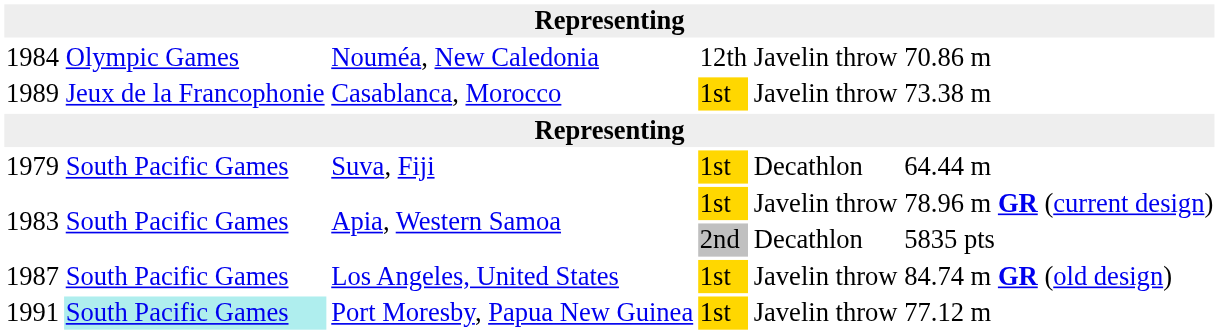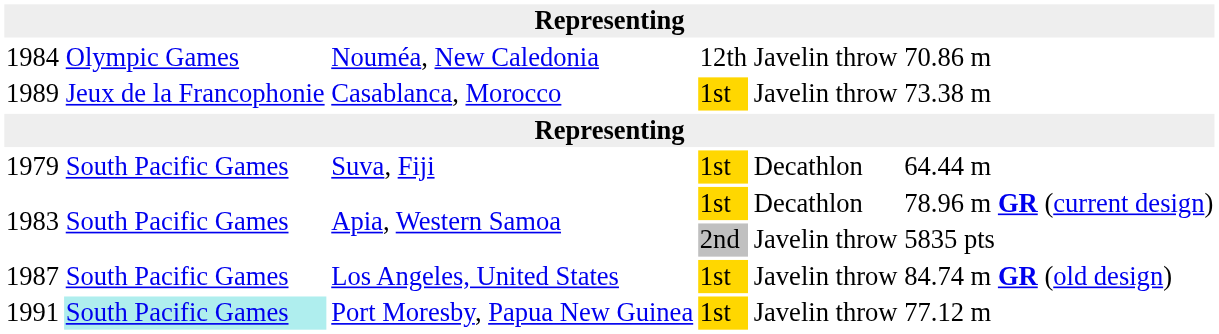1983 / 1st | column 5: Javelin throw -> Decathlon
1983 / 2nd | column 5: Decathlon -> Javelin throw
